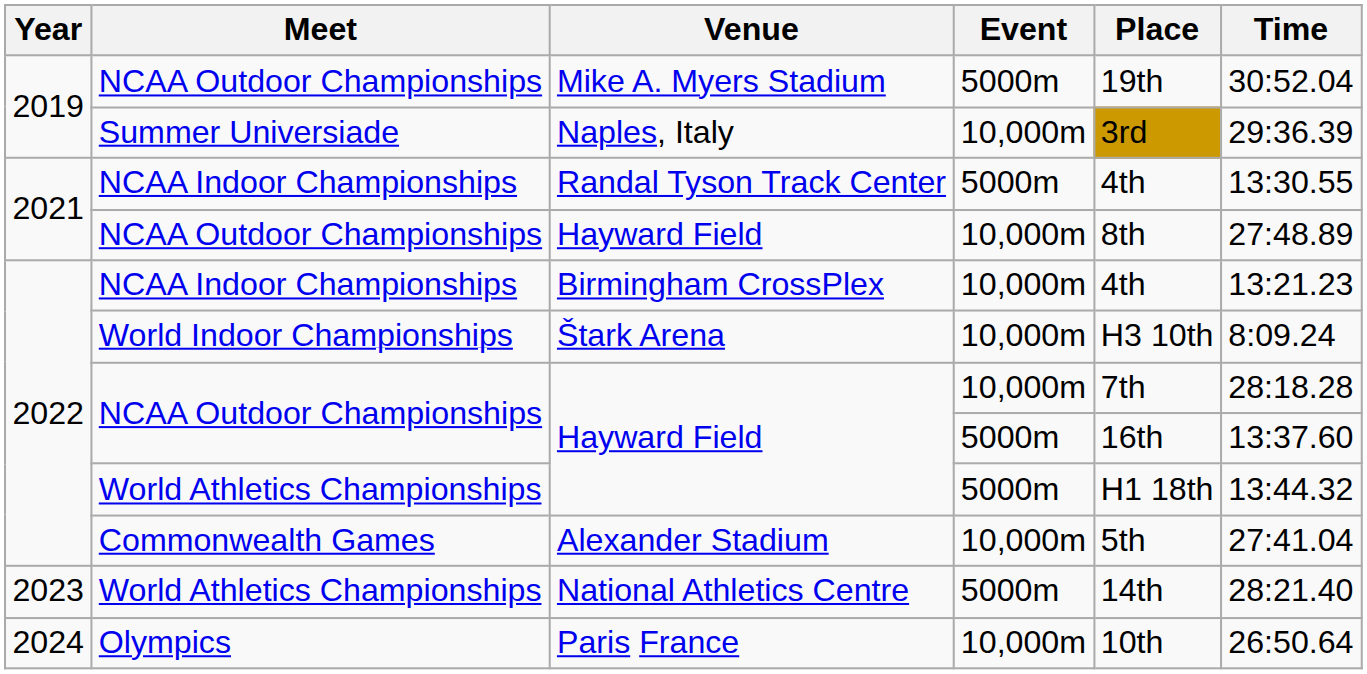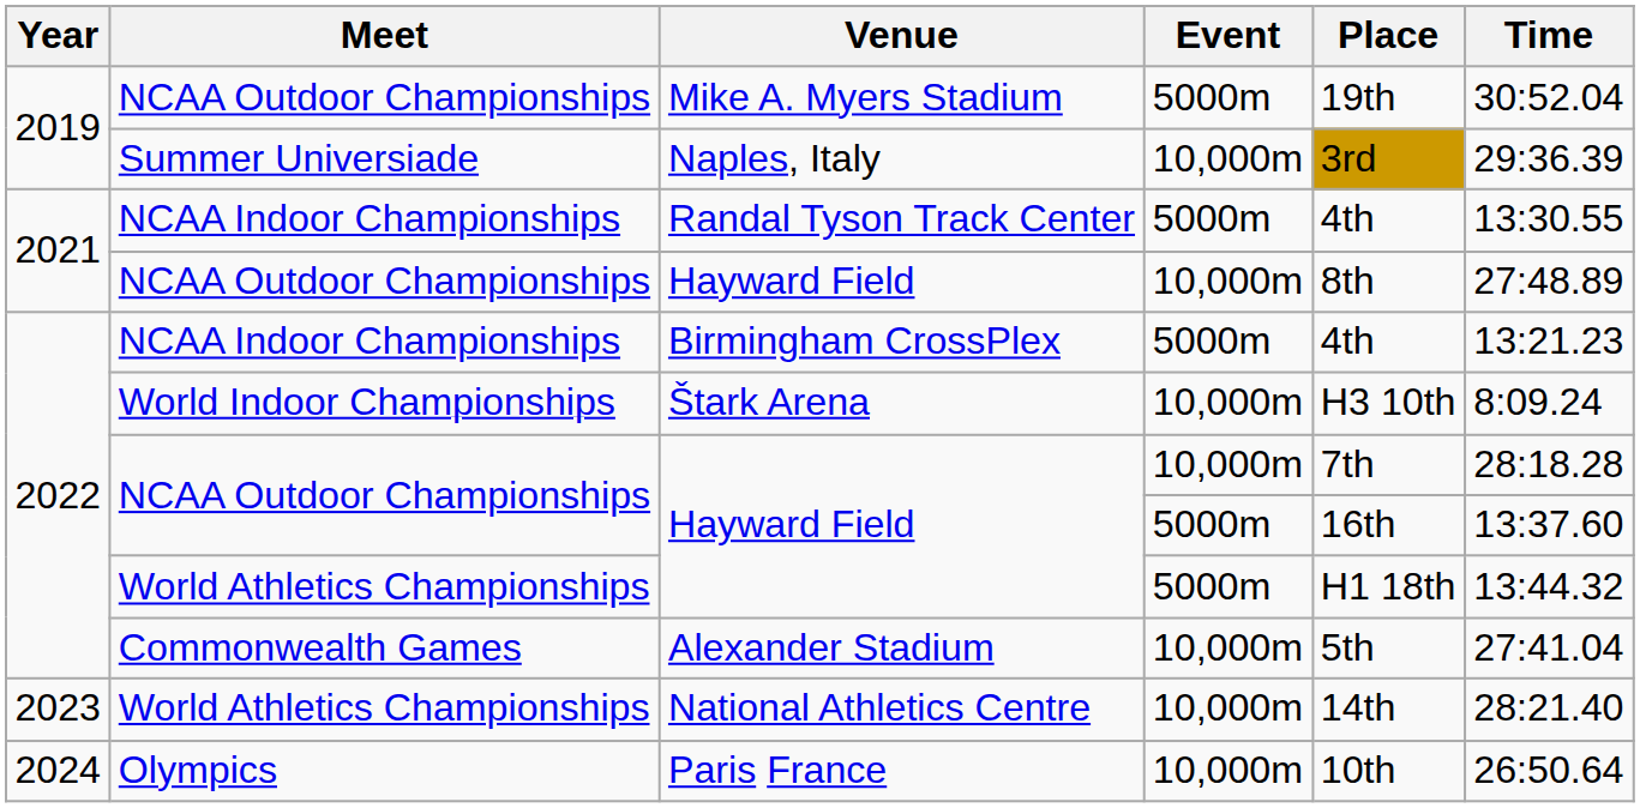Birmingham CrossPlex | Event: 10,000m -> 5000m
National Athletics Centre | Event: 5000m -> 10,000m
